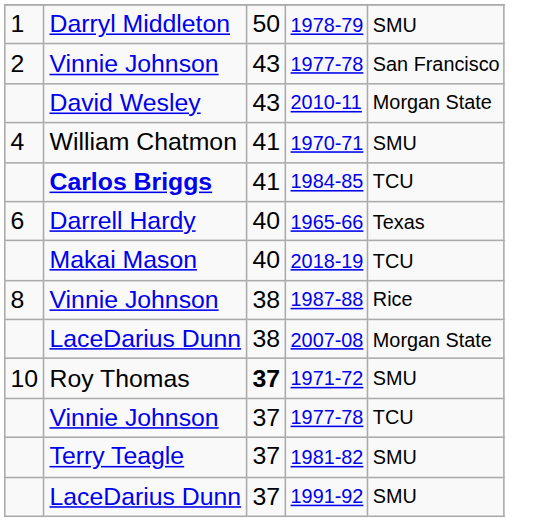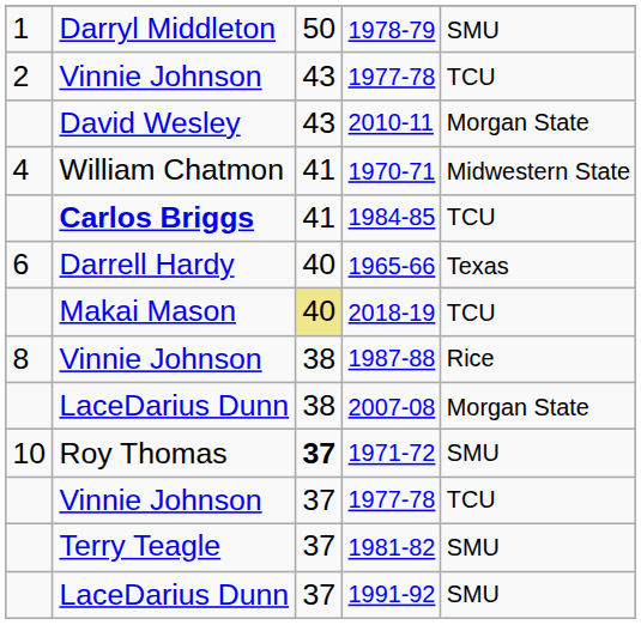2 / 1977-78 | column 5: San Francisco -> TCU
1970-71 | column 5: SMU -> Midwestern State
2018-19 | column 3: no background -> khaki background
